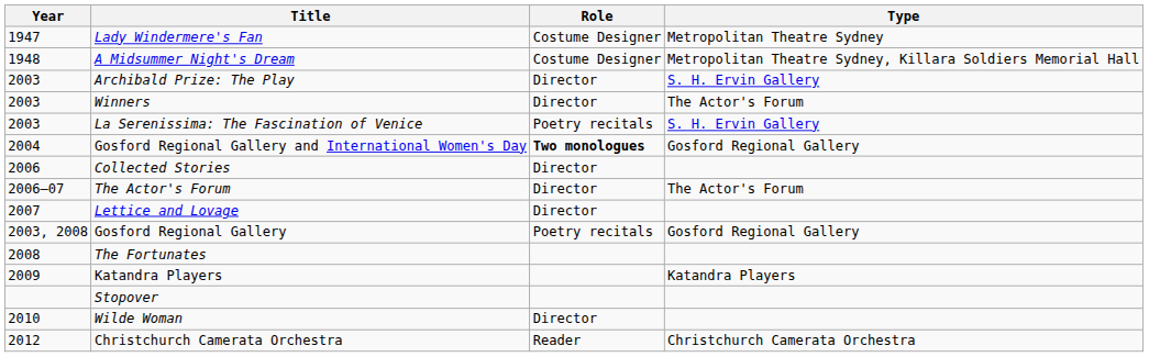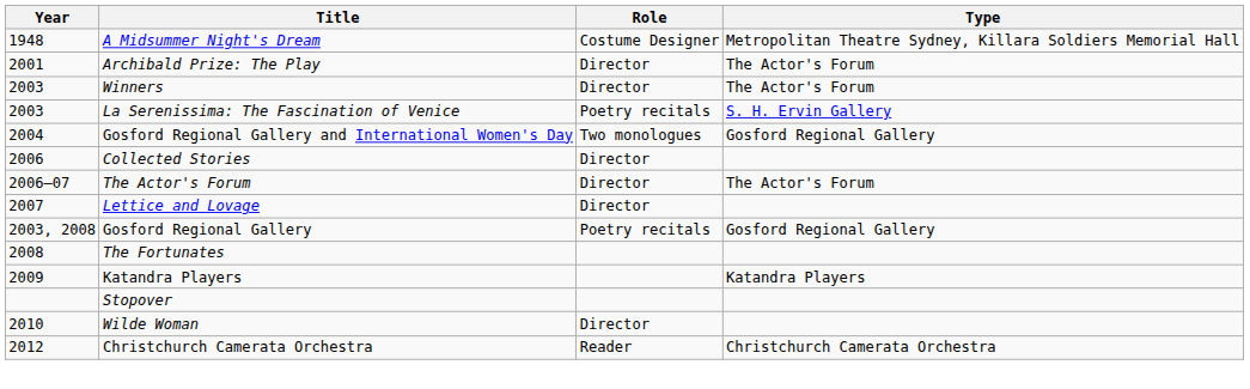- row: 1947 | Lady Windermere's Fan | Costume Designer | Metropolitan Theatre Sydney
Archibald Prize: The Play | Year: 2003 -> 2001
Archibald Prize: The Play | Type: S. H. Ervin Gallery -> The Actor's Forum
Gosford Regional Gallery and International Women's Day | Role: bold -> normal
